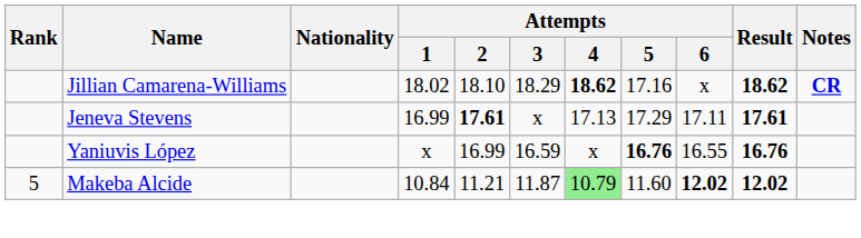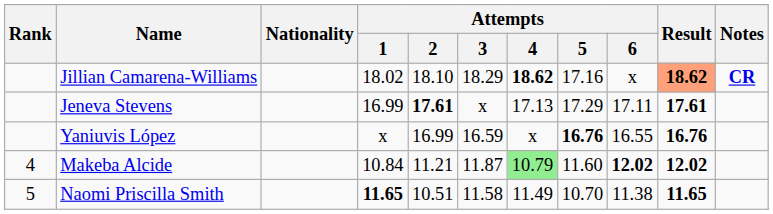Jillian Camarena-Williams | Result: no background -> lightsalmon background
Makeba Alcide | Rank: 5 -> 4
+ row: 5 | Naomi Priscilla Smith | 11.65 | 10.51 | 11.58 | 11.49 | 10.70 | 11.38 | 11.65
